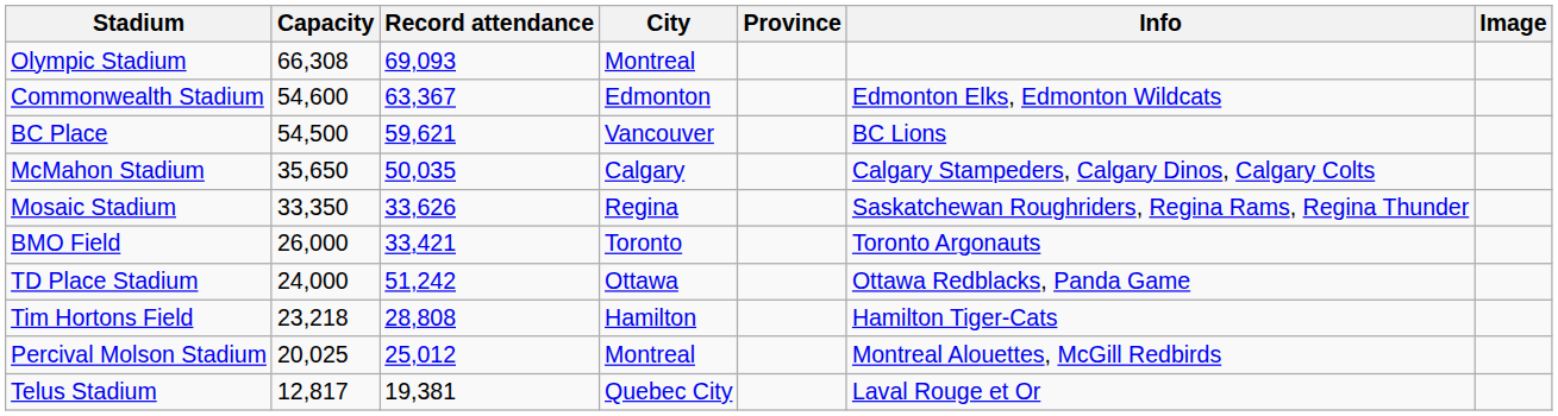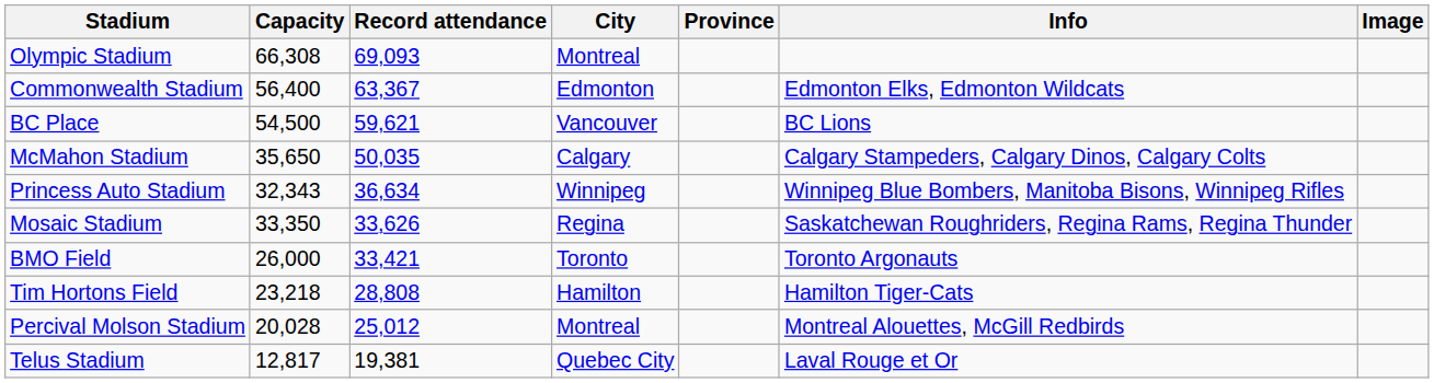Commonwealth Stadium | Capacity: 54,600 -> 56,400
+ row: Princess Auto Stadium | 32,343 | 36,634 | Winnipeg | Winnipeg Blue Bombers, Manitoba Bisons, Winnipeg Rifles
- row: TD Place Stadium | 24,000 | 51,242 | Ottawa | Ottawa Redblacks, Panda Game
Percival Molson Stadium | Capacity: 20,025 -> 20,028
